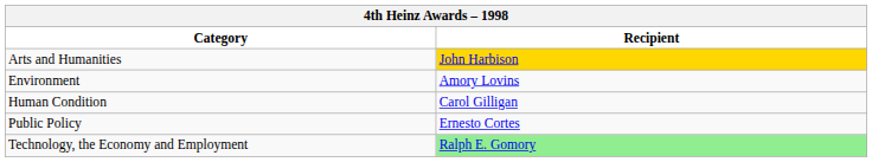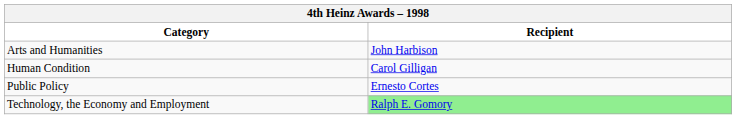Arts and Humanities | Recipient: gold background -> no background
- row: Environment | Amory Lovins
